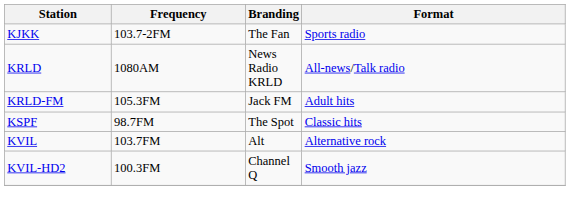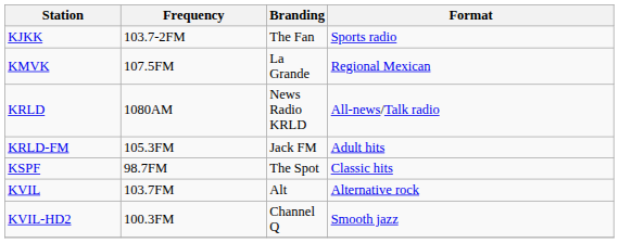+ row: KMVK | 107.5FM | La Grande | Regional Mexican
